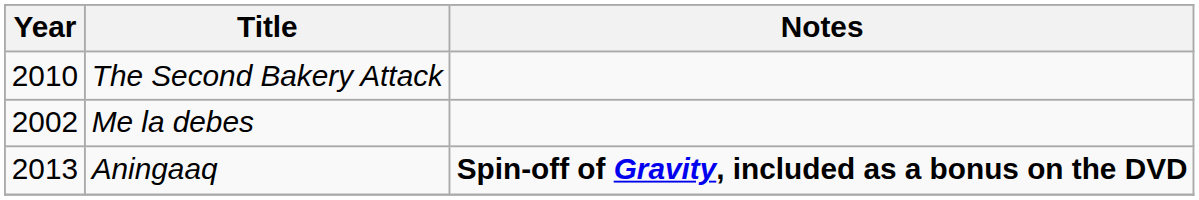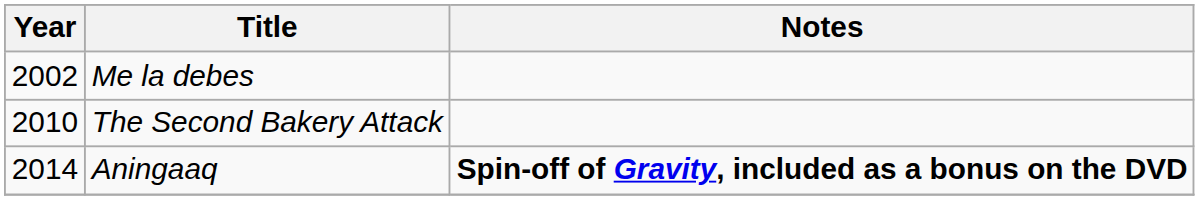rows swapped: Me la debes <-> The Second Bakery Attack
Aningaaq | Year: 2013 -> 2014
